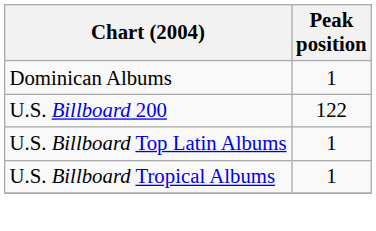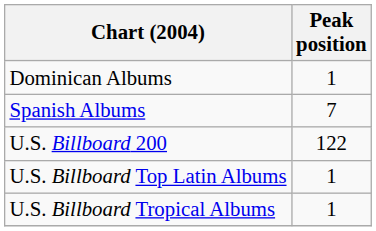+ row: Spanish Albums | 7
